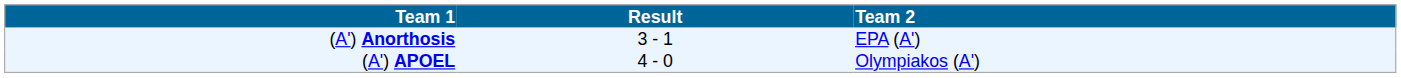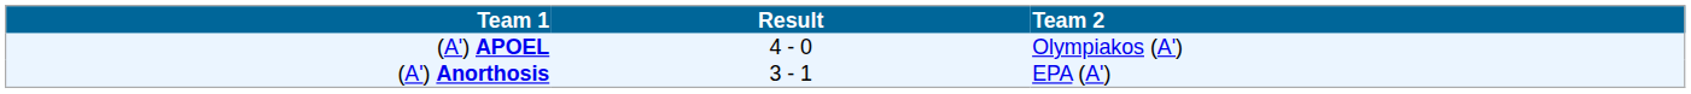rows swapped: (A') Anorthosis <-> (A') APOEL
